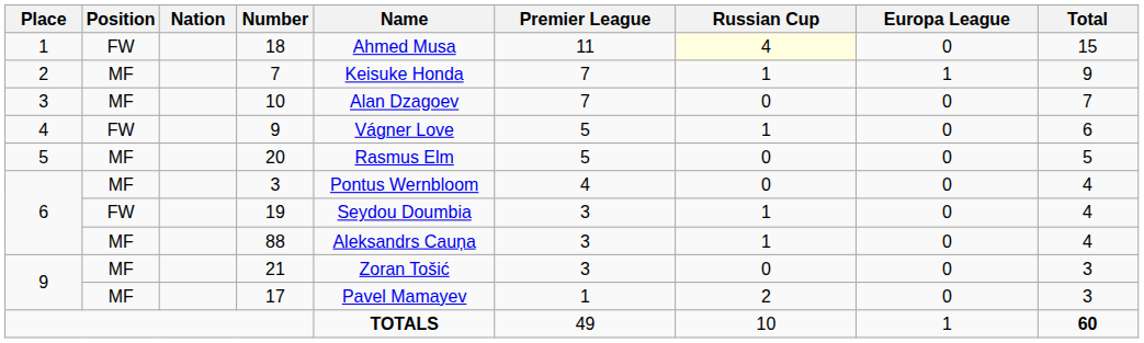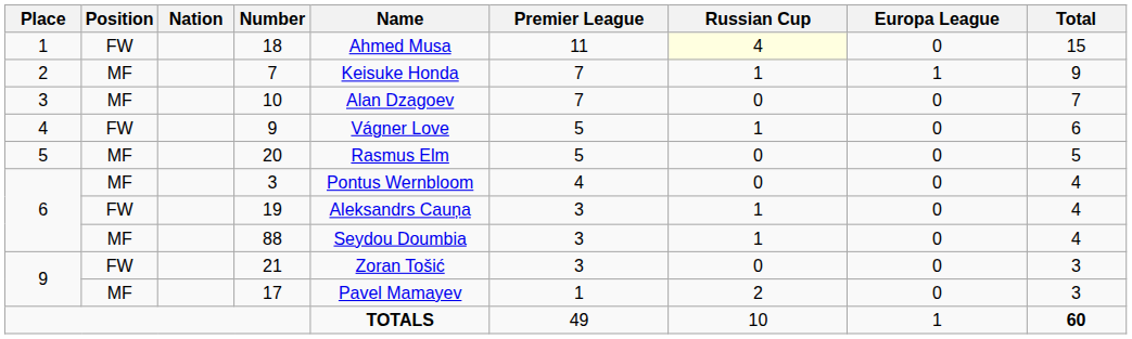19 | Name: Seydou Doumbia -> Aleksandrs Cauņa
88 | Name: Aleksandrs Cauņa -> Seydou Doumbia
21 | Position: MF -> FW
